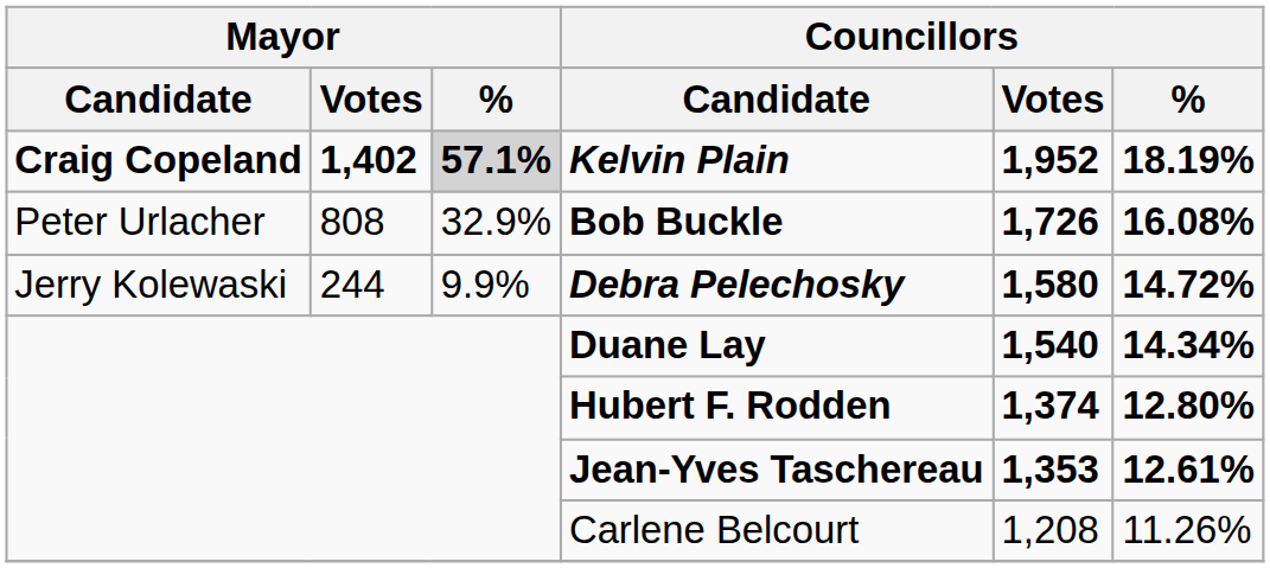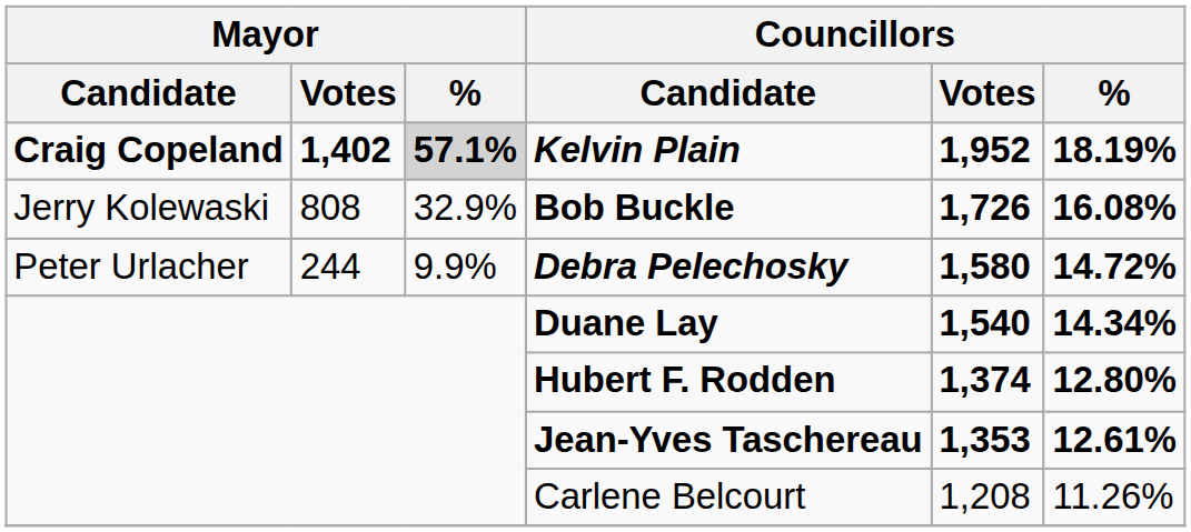Bob Buckle | Mayor / Candidate: Peter Urlacher -> Jerry Kolewaski
Debra Pelechosky | Mayor / Candidate: Jerry Kolewaski -> Peter Urlacher
